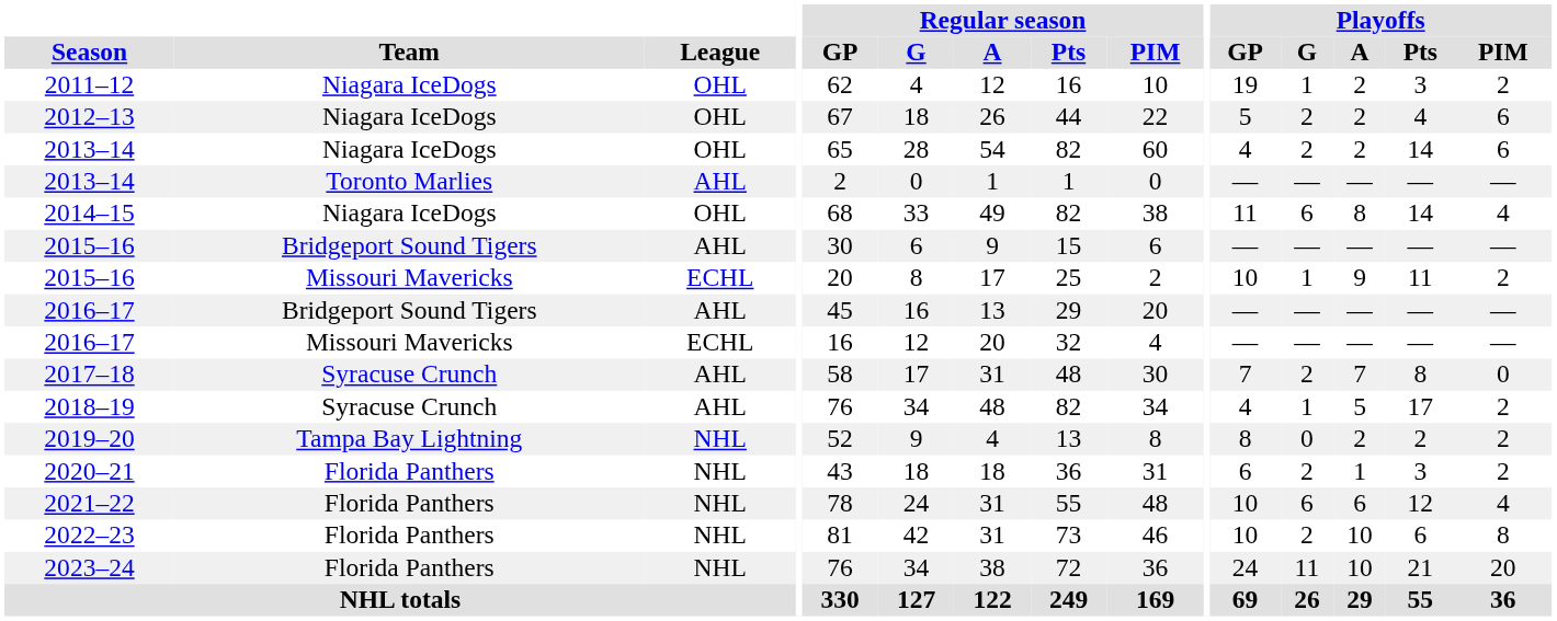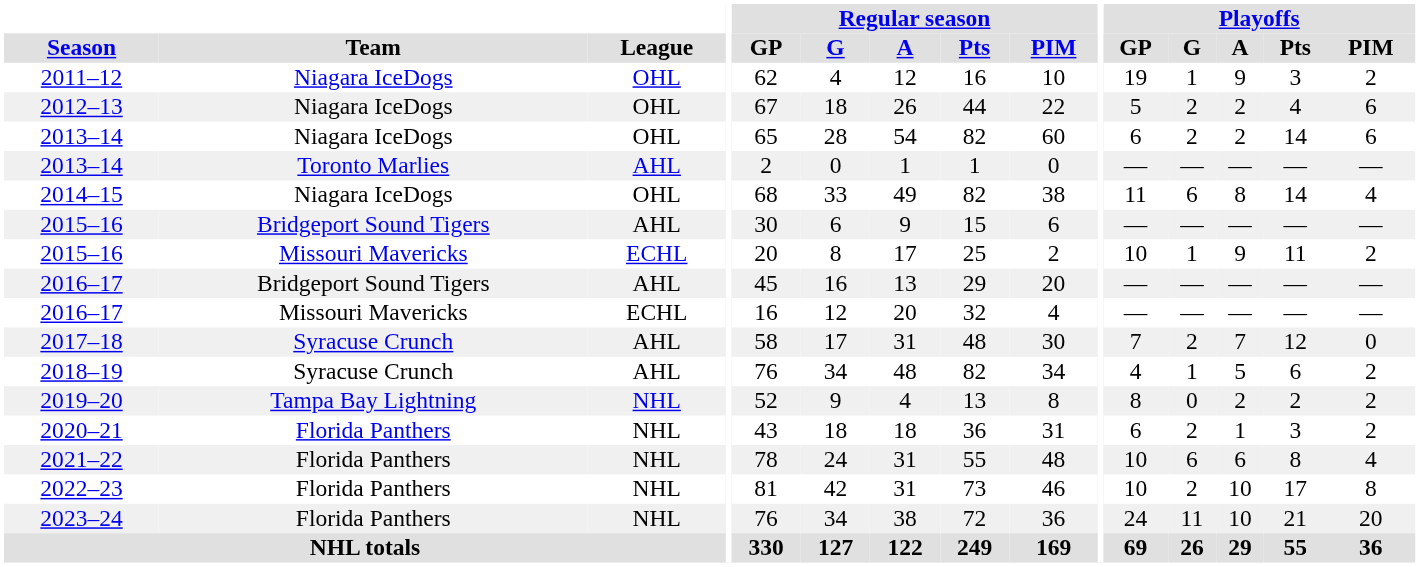2011–12 | Playoffs / A: 2 -> 9
2013–14 / Niagara IceDogs | Playoffs / GP: 4 -> 6
2017–18 | Playoffs / Pts: 8 -> 12
2018–19 | Playoffs / Pts: 17 -> 6
2021–22 | Playoffs / Pts: 12 -> 8
2022–23 | Playoffs / Pts: 6 -> 17
